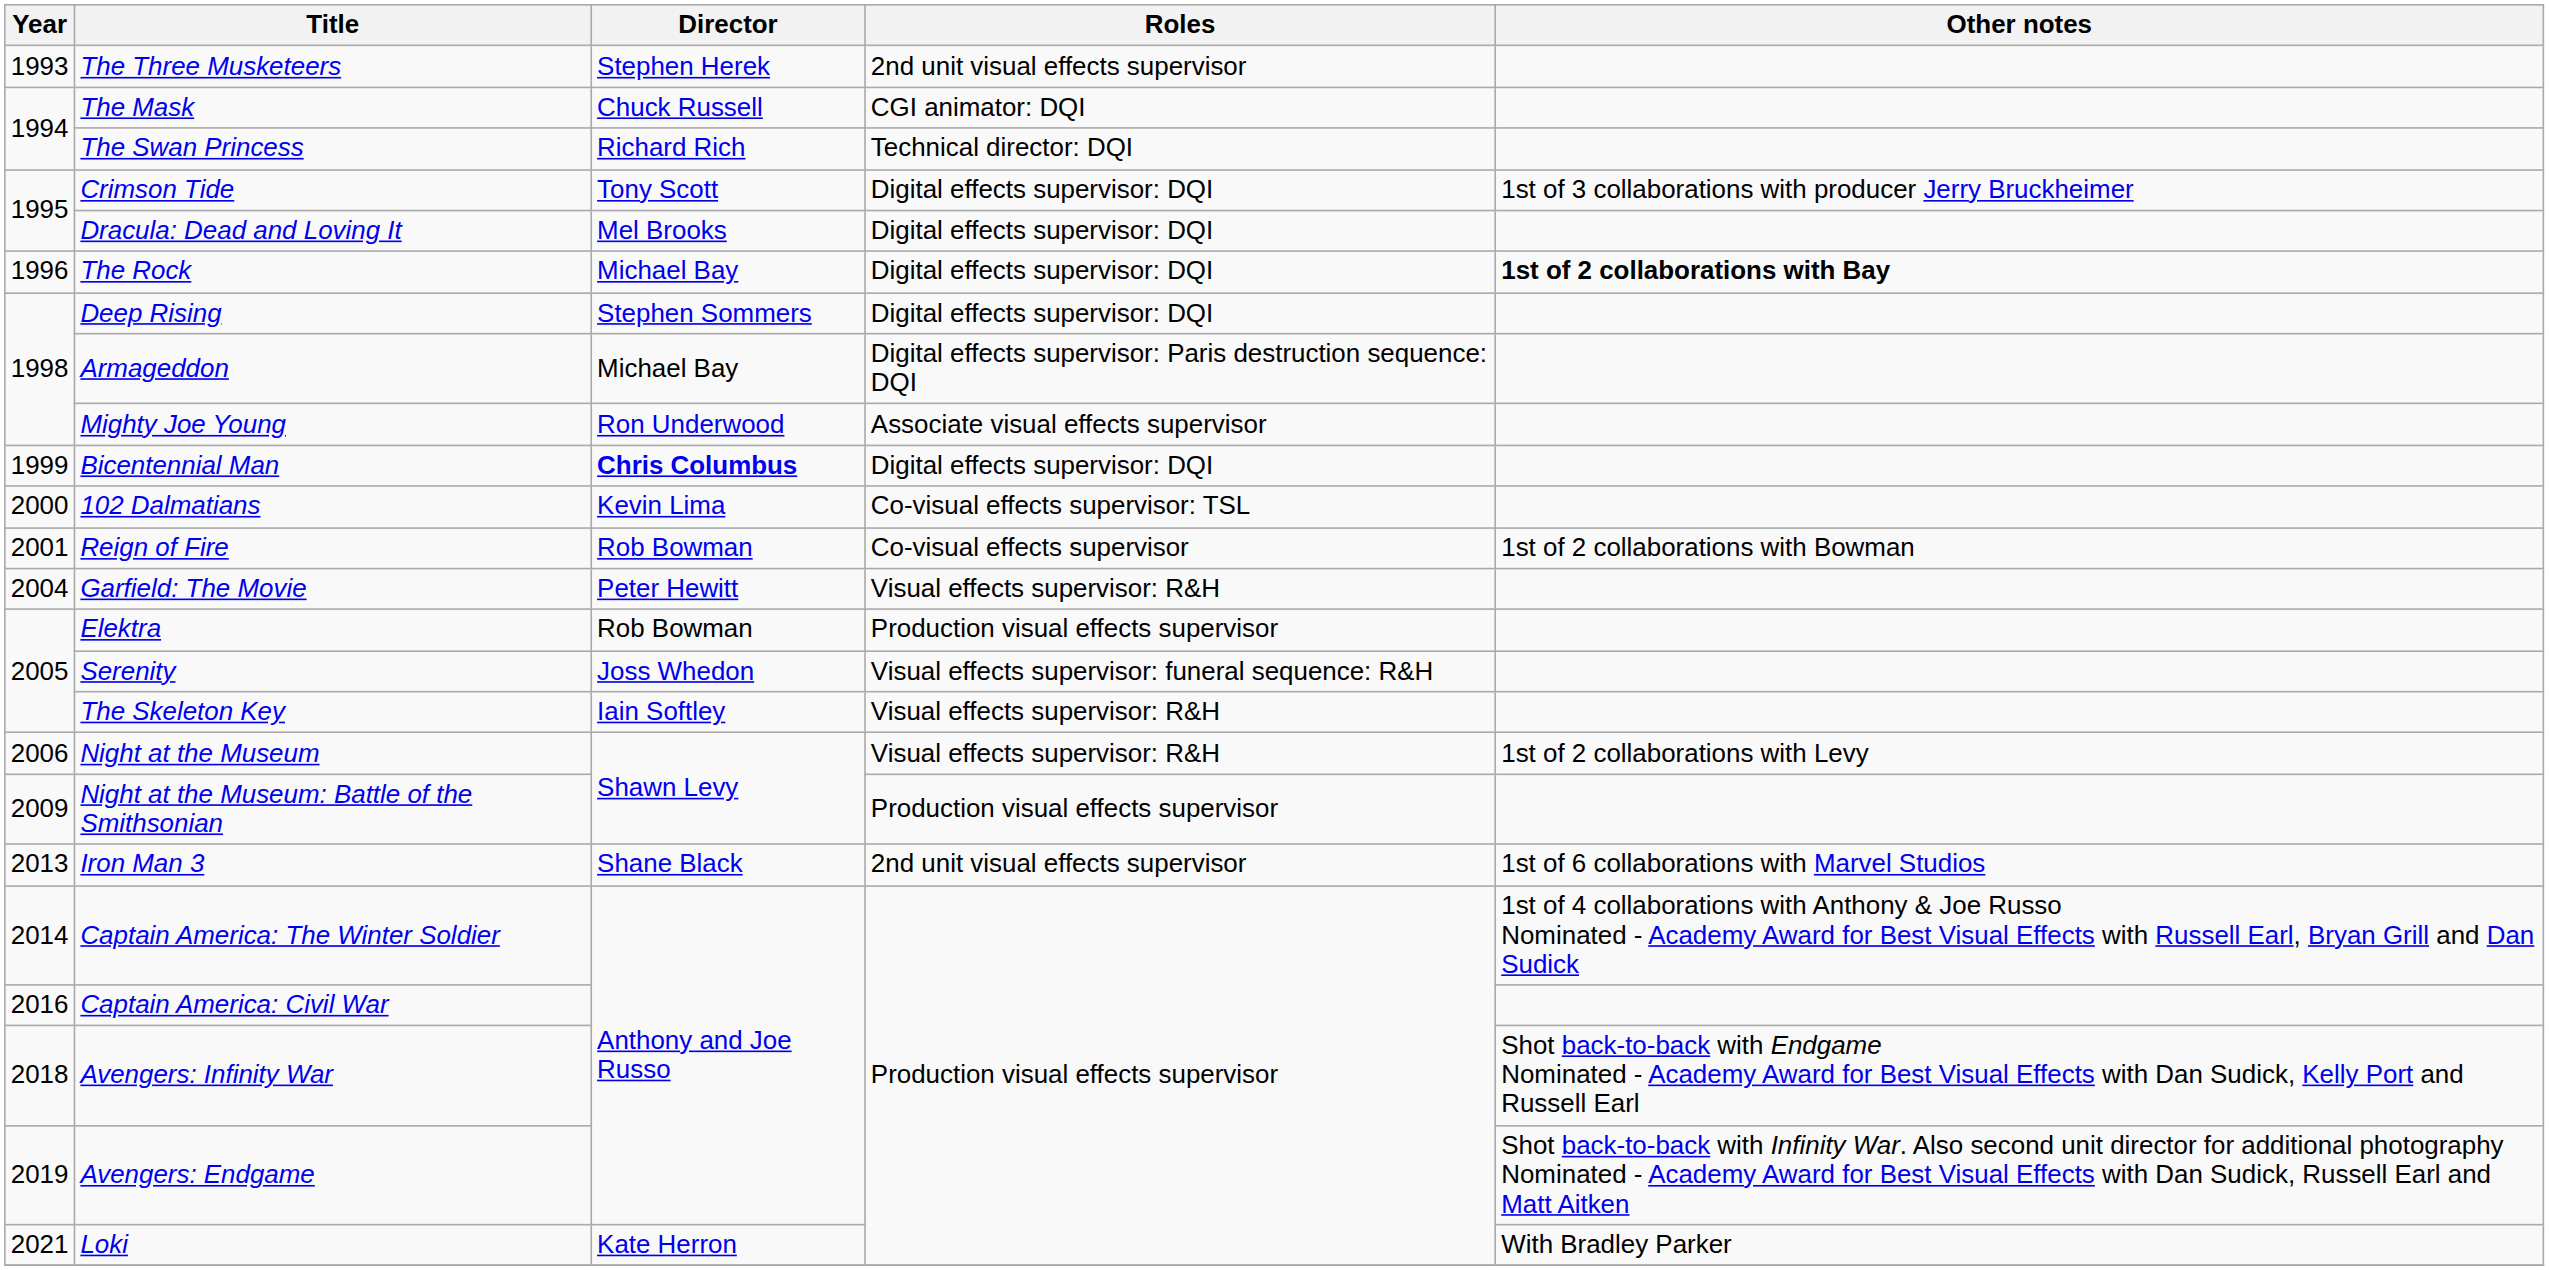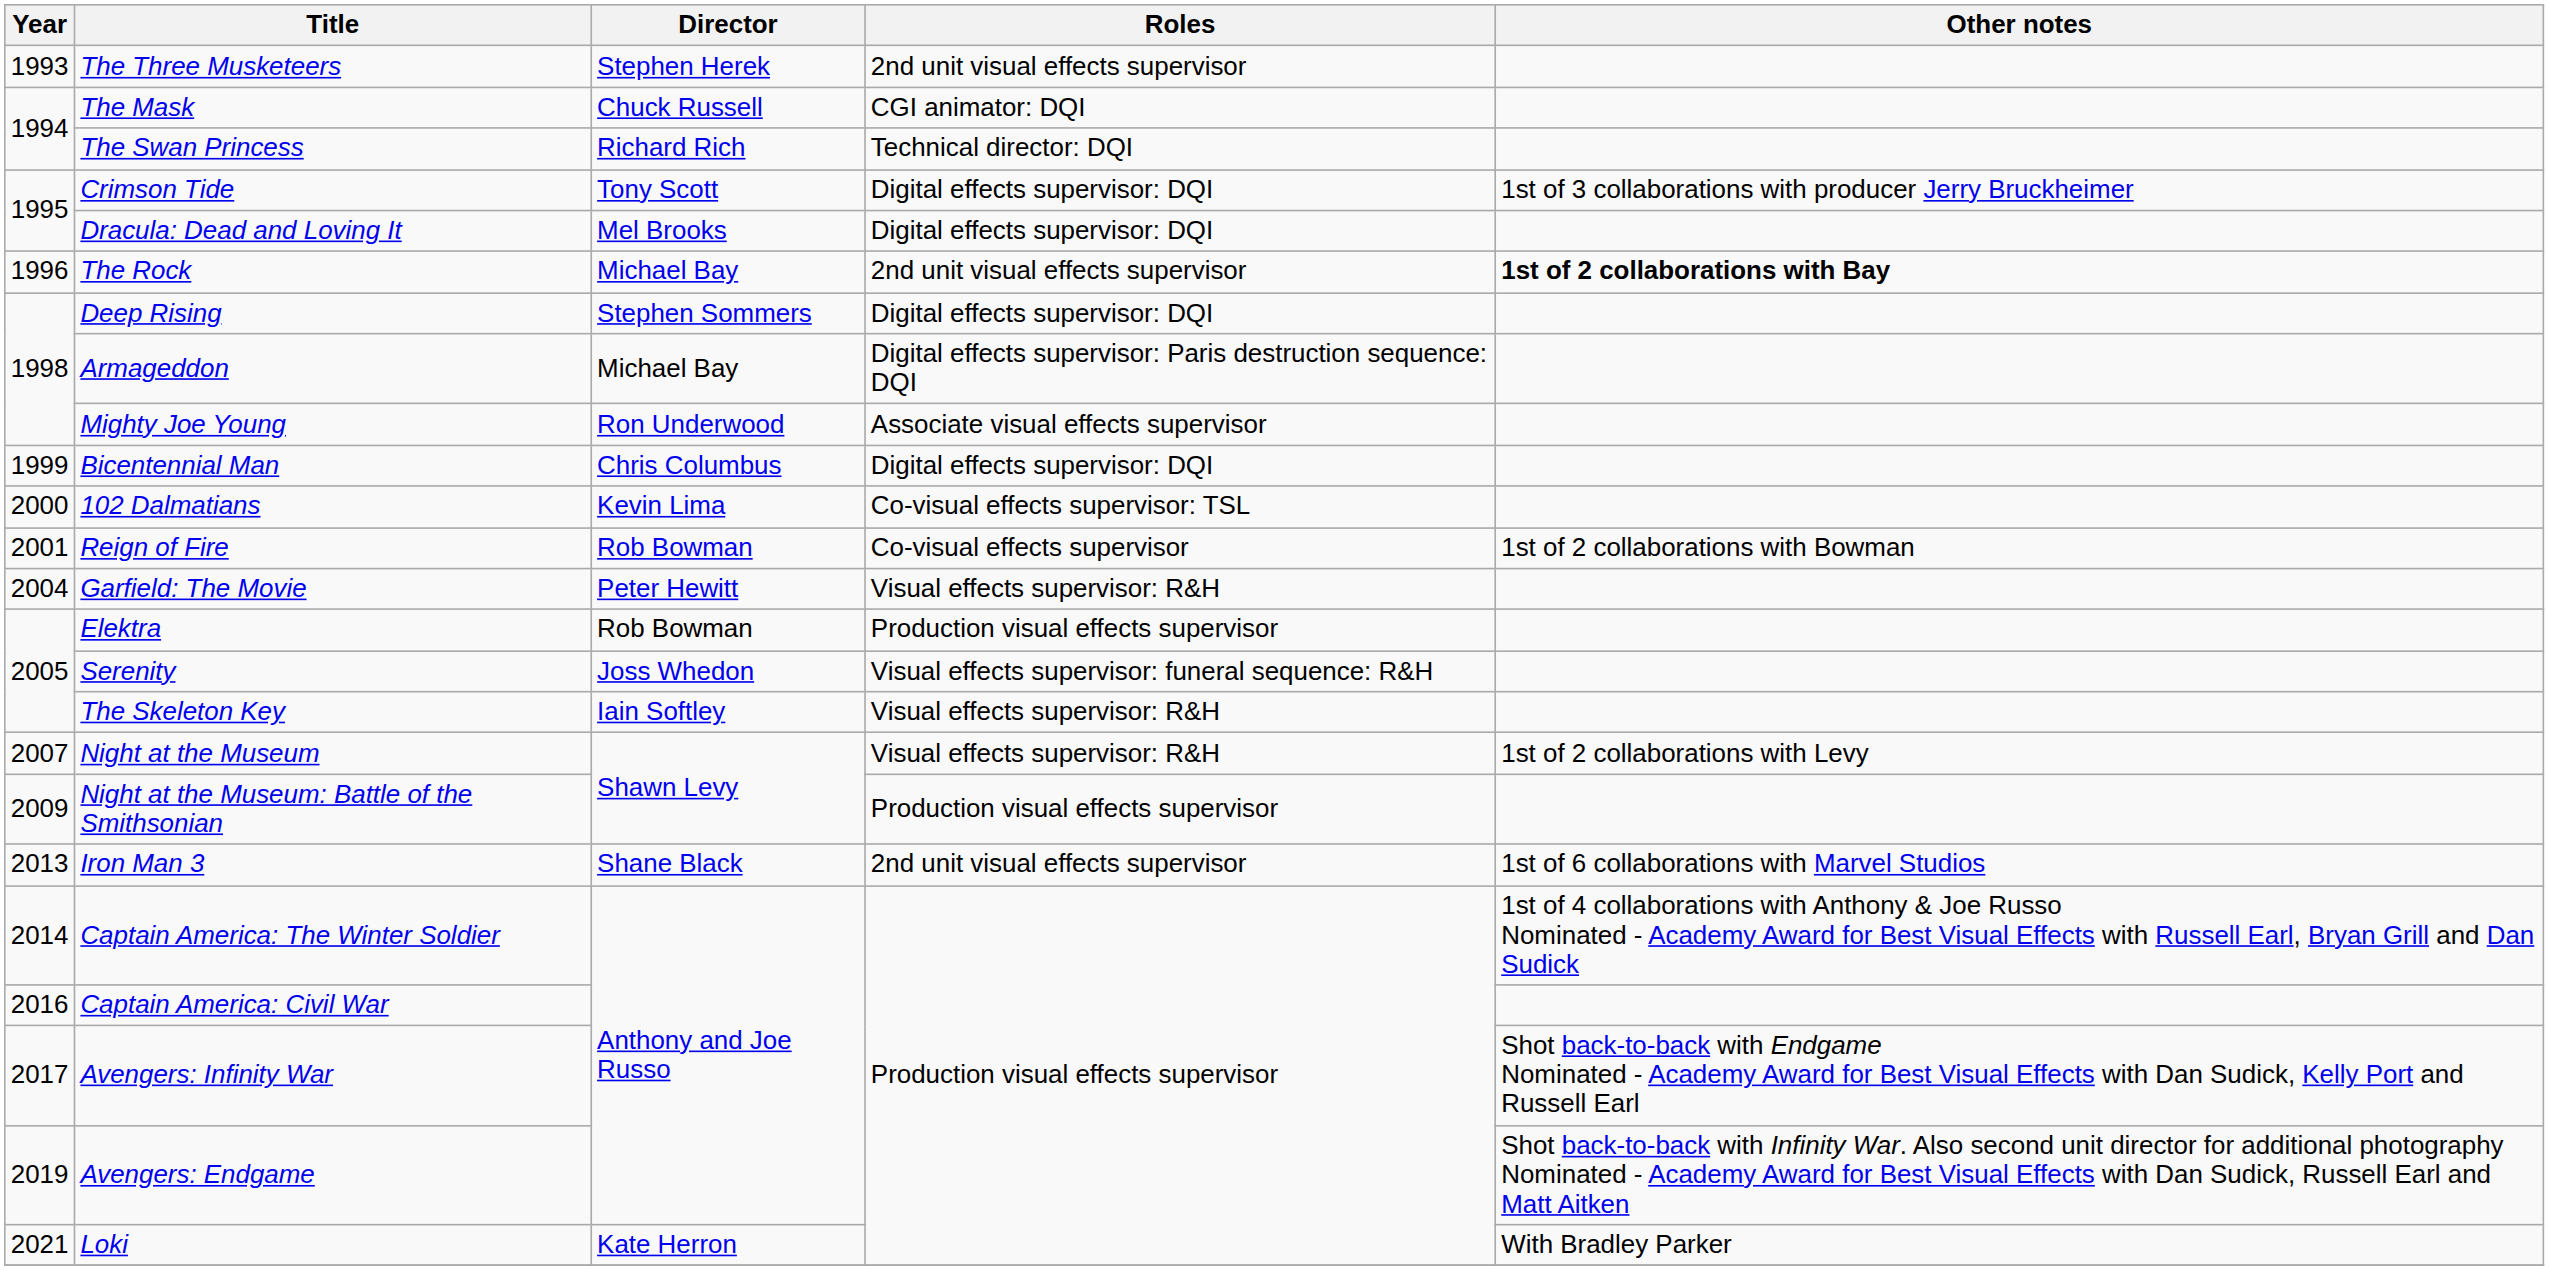The Rock | Roles: Digital effects supervisor: DQI -> 2nd unit visual effects supervisor
Bicentennial Man | Director: bold -> normal
Night at the Museum | Year: 2006 -> 2007
Avengers: Infinity War | Year: 2018 -> 2017
